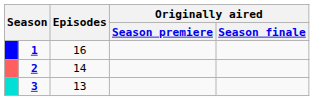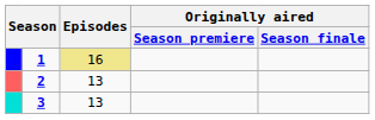1 | Episodes: no background -> khaki background
2 | Episodes: 14 -> 13
